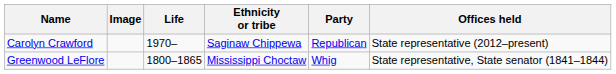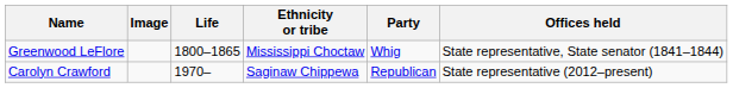rows swapped: Greenwood LeFlore <-> Carolyn Crawford
